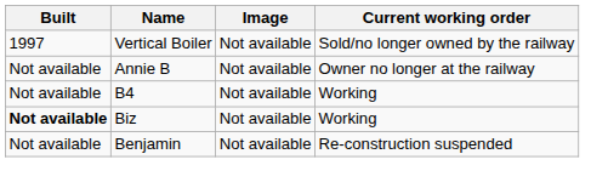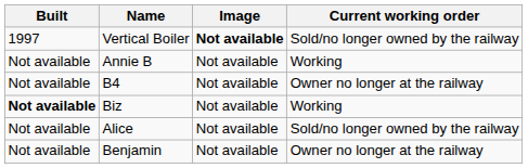Vertical Boiler | Image: normal -> bold
Annie B | Current working order: Owner no longer at the railway -> Working
B4 | Current working order: Working -> Owner no longer at the railway
+ row: Not available | Alice | Not available | Sold/no longer owned by the railway
Benjamin | Current working order: Re-construction suspended -> Owner no longer at the railway
